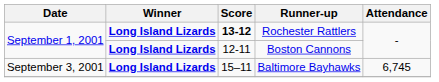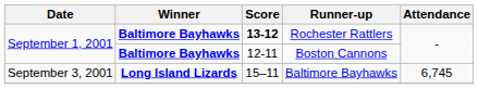Rochester Rattlers | Winner: Long Island Lizards -> Baltimore Bayhawks
Boston Cannons | Winner: Long Island Lizards -> Baltimore Bayhawks
